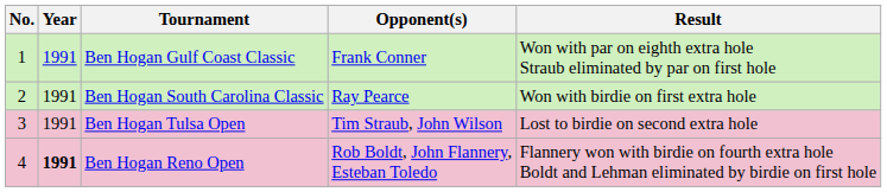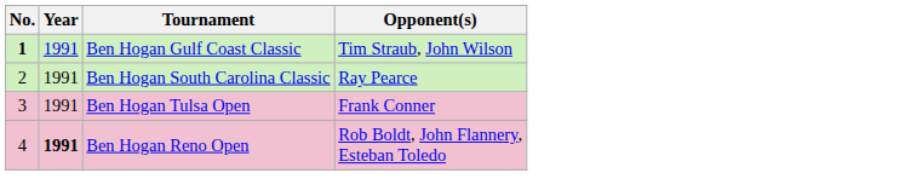- column: Result | Won with par on eighth extra hole Straub eliminated by par on first hole | Won with birdie on first extra hole | Lost to birdie on second extra hole | Flannery won with birdie on fourth extra hole Boldt and Lehman eliminated by birdie on first hole
Ben Hogan Gulf Coast Classic | No.: normal -> bold
Ben Hogan Gulf Coast Classic | Opponent(s): Frank Conner -> Tim Straub, John Wilson
Ben Hogan Tulsa Open | Opponent(s): Tim Straub, John Wilson -> Frank Conner
